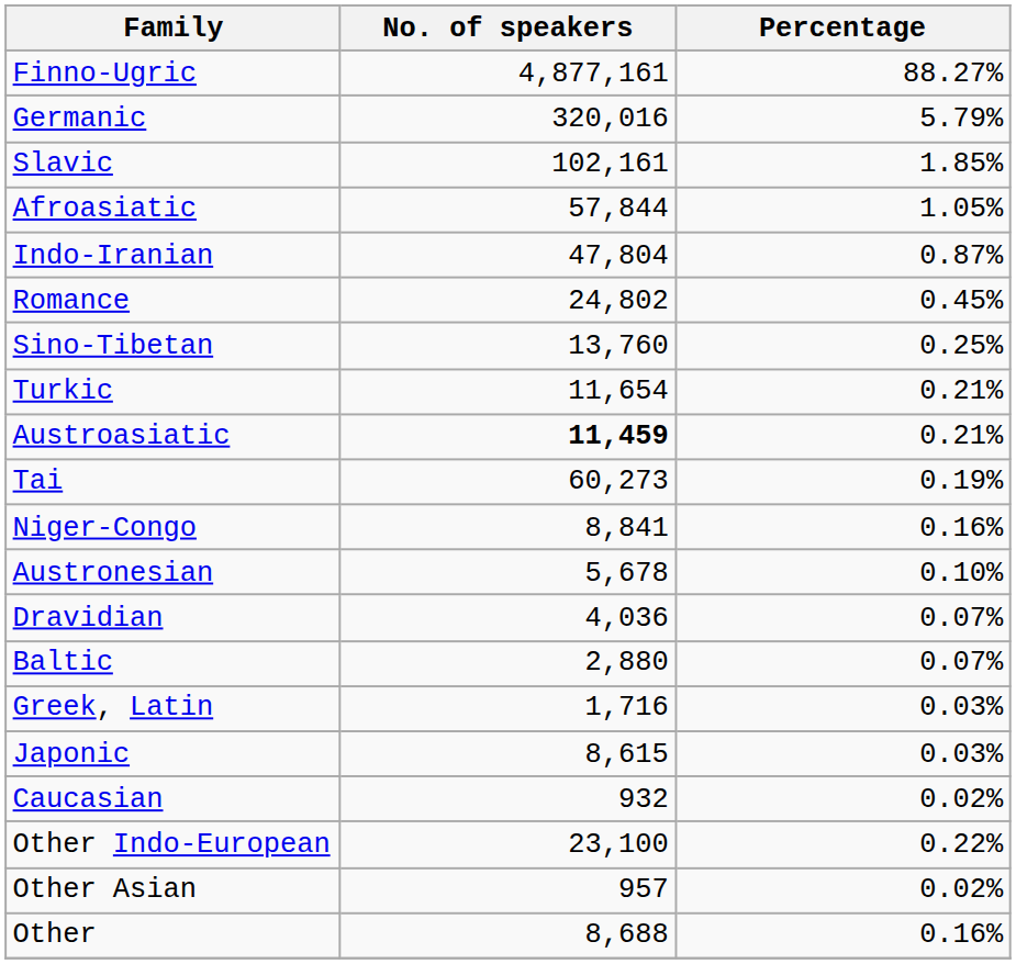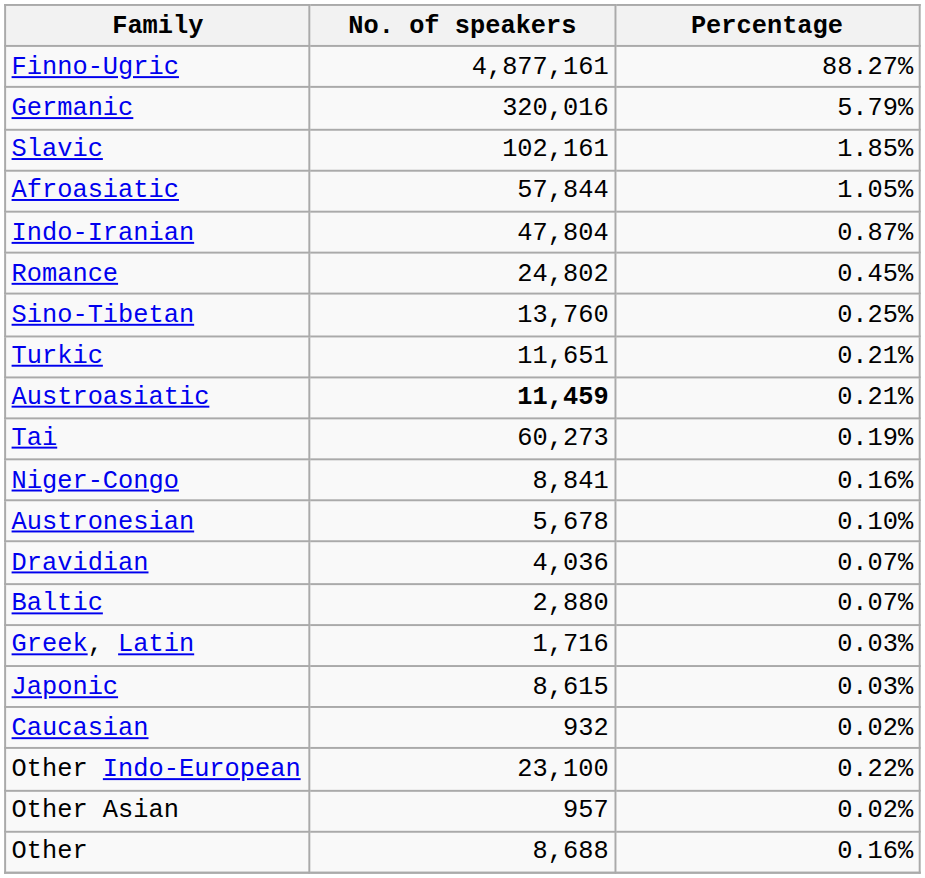Turkic | No. of speakers: 11,654 -> 11,651
